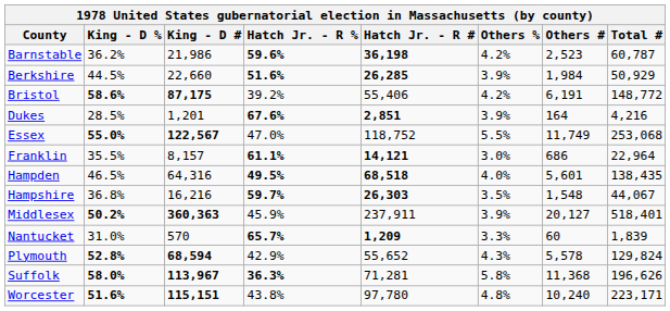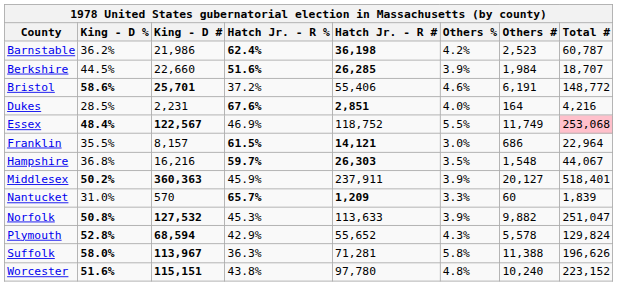Barnstable | Hatch Jr. - R %: 59.6% -> 62.4%
Berkshire | Total #: 50,929 -> 18,707
Bristol | King - D #: 87,175 -> 25,701
Bristol | Hatch Jr. - R %: 39.2% -> 37.2%
Bristol | Others %: 4.2% -> 4.6%
Dukes | King - D #: 1,201 -> 2,231
Dukes | Others %: 3.9% -> 4.0%
Essex | King - D %: 55.0% -> 48.4%
Essex | Hatch Jr. - R %: 47.0% -> 46.9%
Essex | Total #: no background -> pink background
Franklin | Hatch Jr. - R %: 61.1% -> 61.5%
- row: Hampden | 46.5% | 64,316 | 49.5% | 68,518 | 4.0% | 5,601 | 138,435
+ row: Norfolk | 50.8% | 127,532 | 45.3% | 113,633 | 3.9% | 9,882 | 251,047
Suffolk | Hatch Jr. - R %: bold -> normal
Suffolk | Others #: 11,368 -> 11,388
Worcester | Total #: 223,171 -> 223,152
